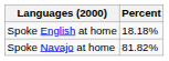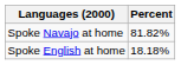rows swapped: Spoke Navajo at home <-> Spoke English at home
